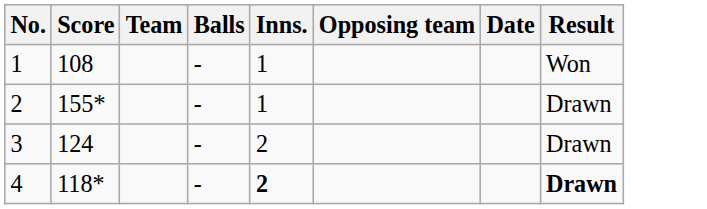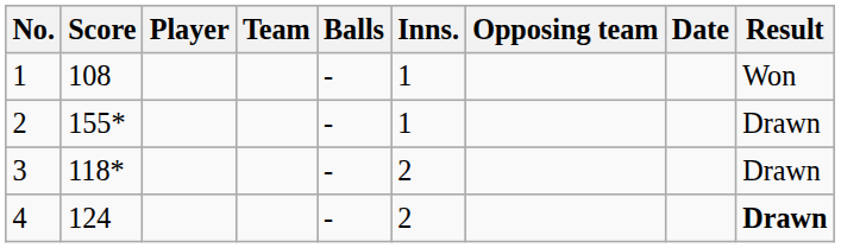+ column: Player
3 | Score: 124 -> 118*
4 | Score: 118* -> 124
4 | Inns.: bold -> normal
